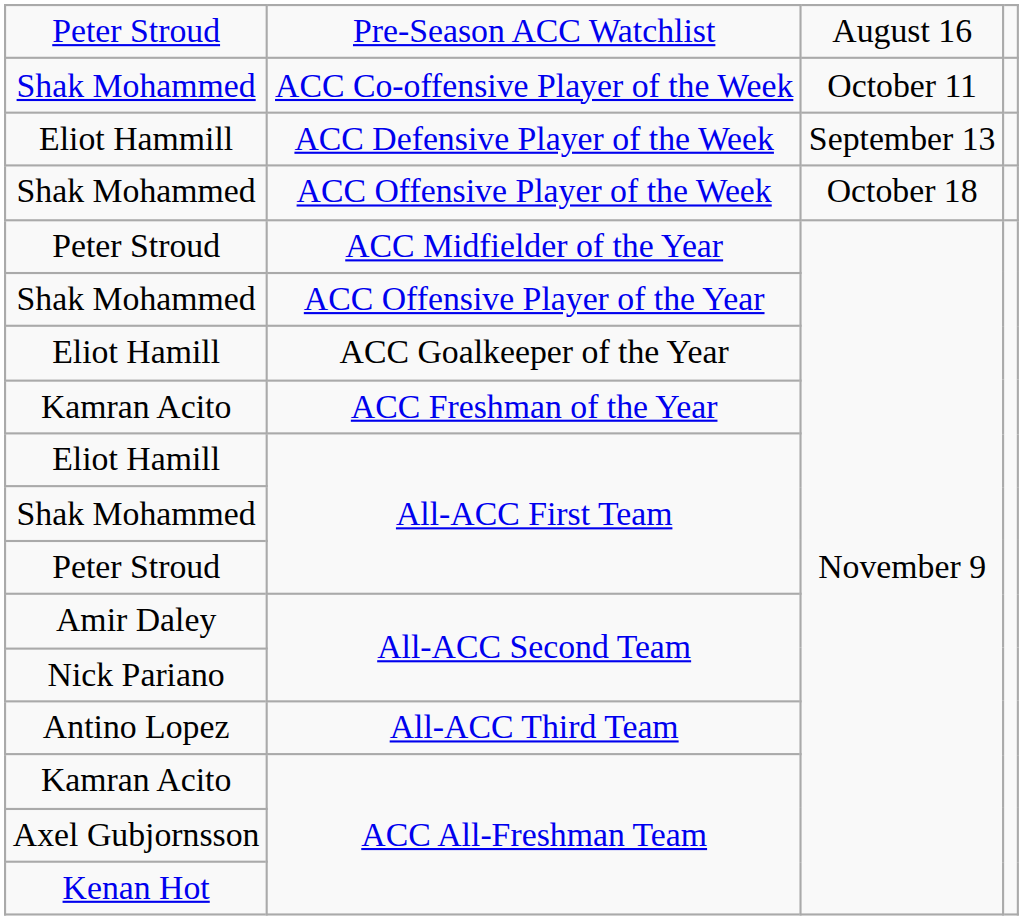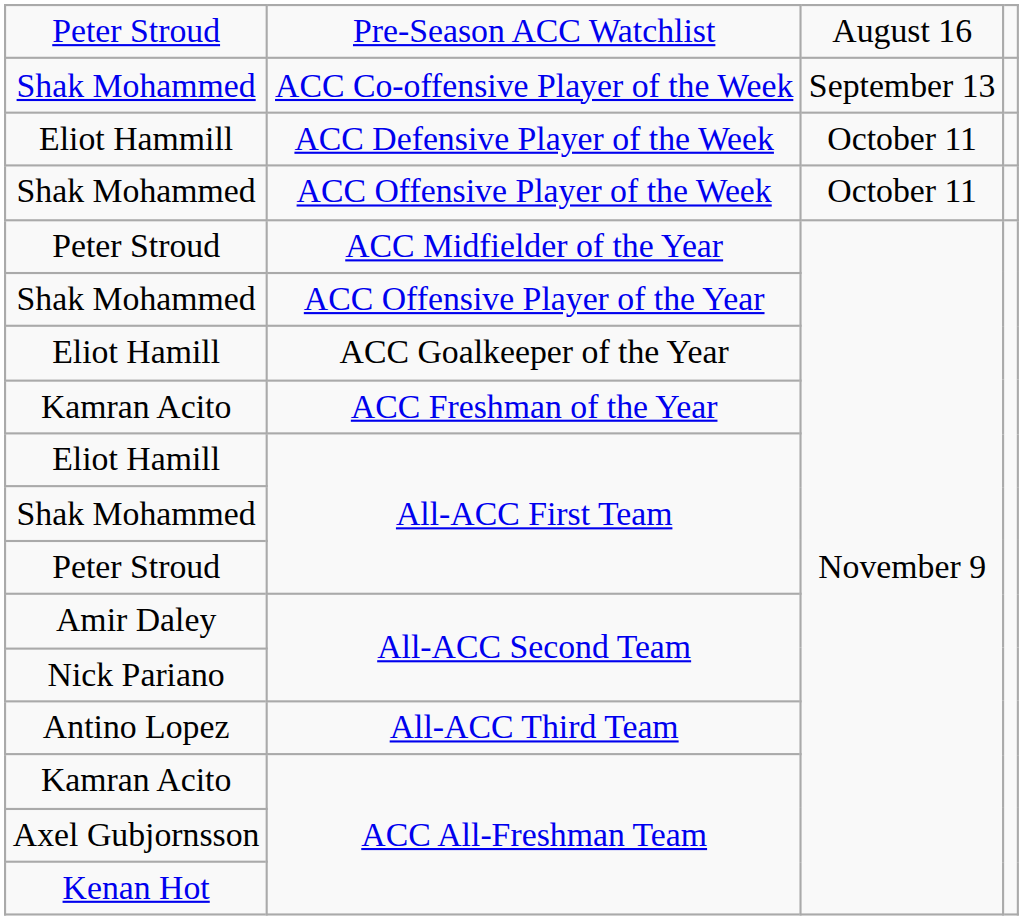ACC Co-offensive Player of the Week | column 3: October 11 -> September 13
ACC Defensive Player of the Week | column 3: September 13 -> October 11
ACC Offensive Player of the Week | column 3: October 18 -> October 11
